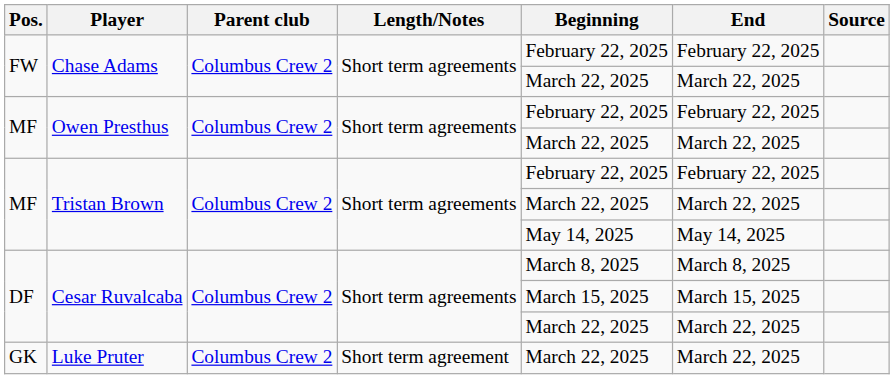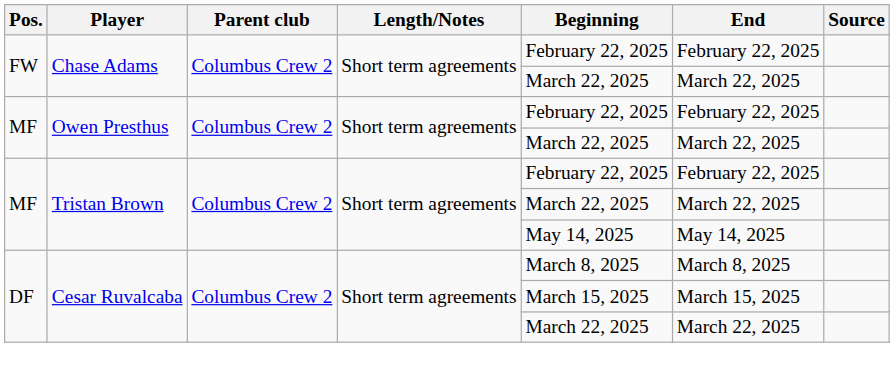- row: GK | Luke Pruter | Columbus Crew 2 | Short term agreement | March 22, 2025 | March 22, 2025
